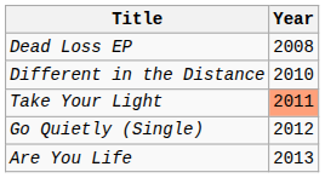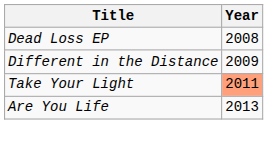Different in the Distance | Year: 2010 -> 2009
- row: Go Quietly (Single) | 2012
